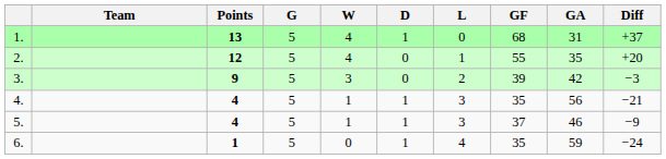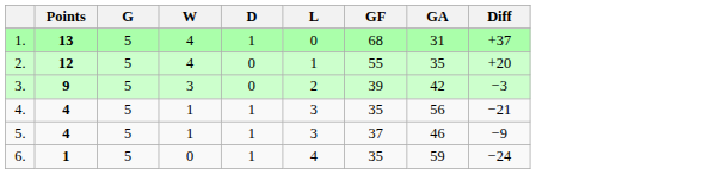- column: Team
